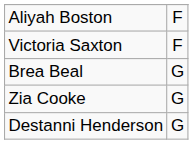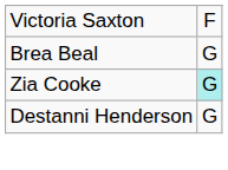- row: Aliyah Boston | F
Zia Cooke | column 2: no background -> paleturquoise background
